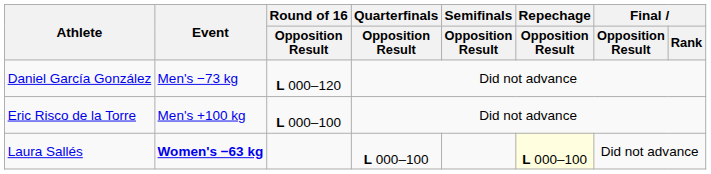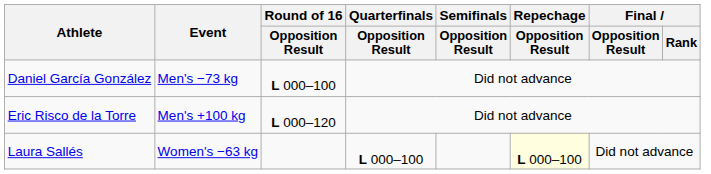Daniel García González | Round of 16 / Opposition Result: L 000–120 -> L 000–100
Eric Risco de la Torre | Round of 16 / Opposition Result: L 000–100 -> L 000–120
Laura Sallés | Event: bold -> normal
